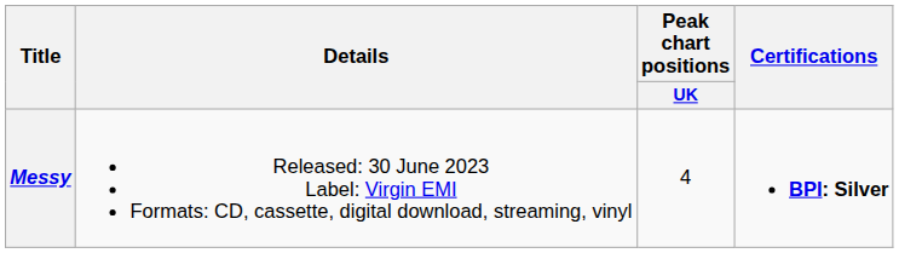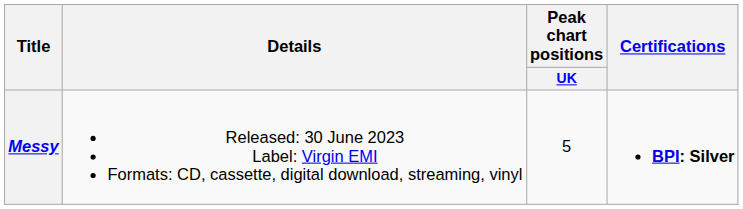Messy | Peak chart positions / UK: 4 -> 5
